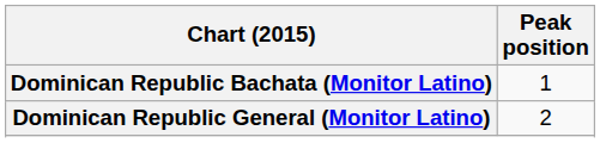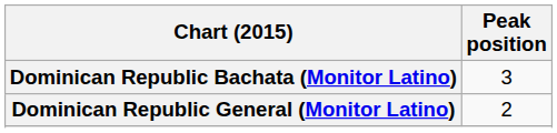Dominican Republic Bachata (Monitor Latino) | Peak position: 1 -> 3
